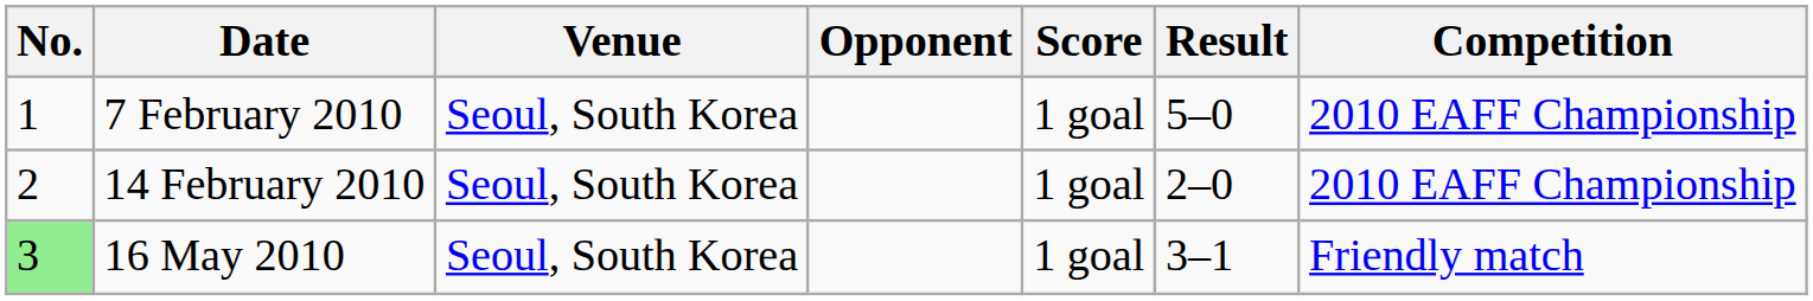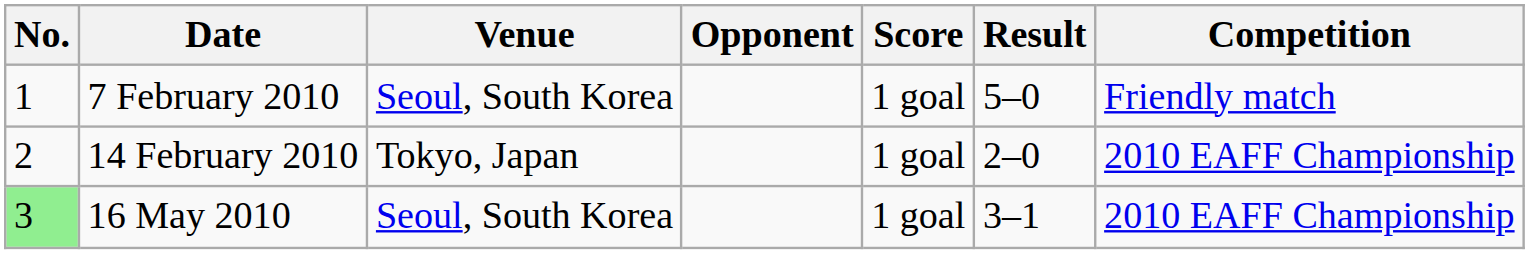7 February 2010 | Competition: 2010 EAFF Championship -> Friendly match
14 February 2010 | Venue: Seoul, South Korea -> Tokyo, Japan
16 May 2010 | Competition: Friendly match -> 2010 EAFF Championship
